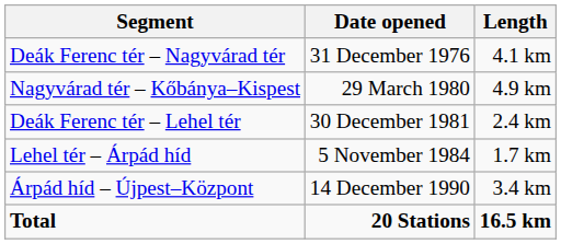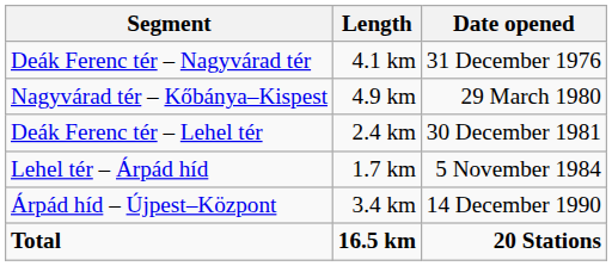columns swapped: Date opened <-> Length
